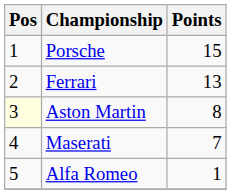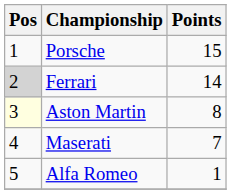Ferrari | Pos: no background -> lightgrey background
Ferrari | Points: 13 -> 14
